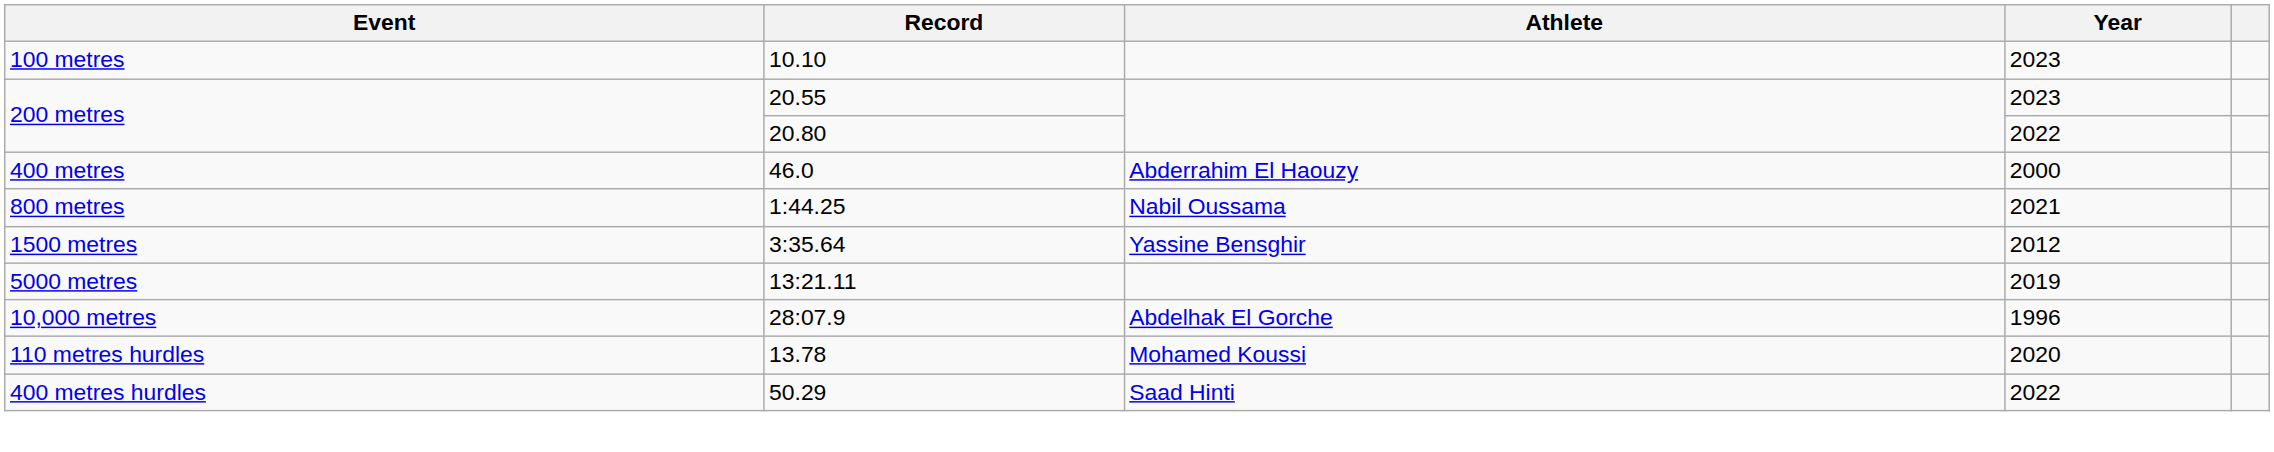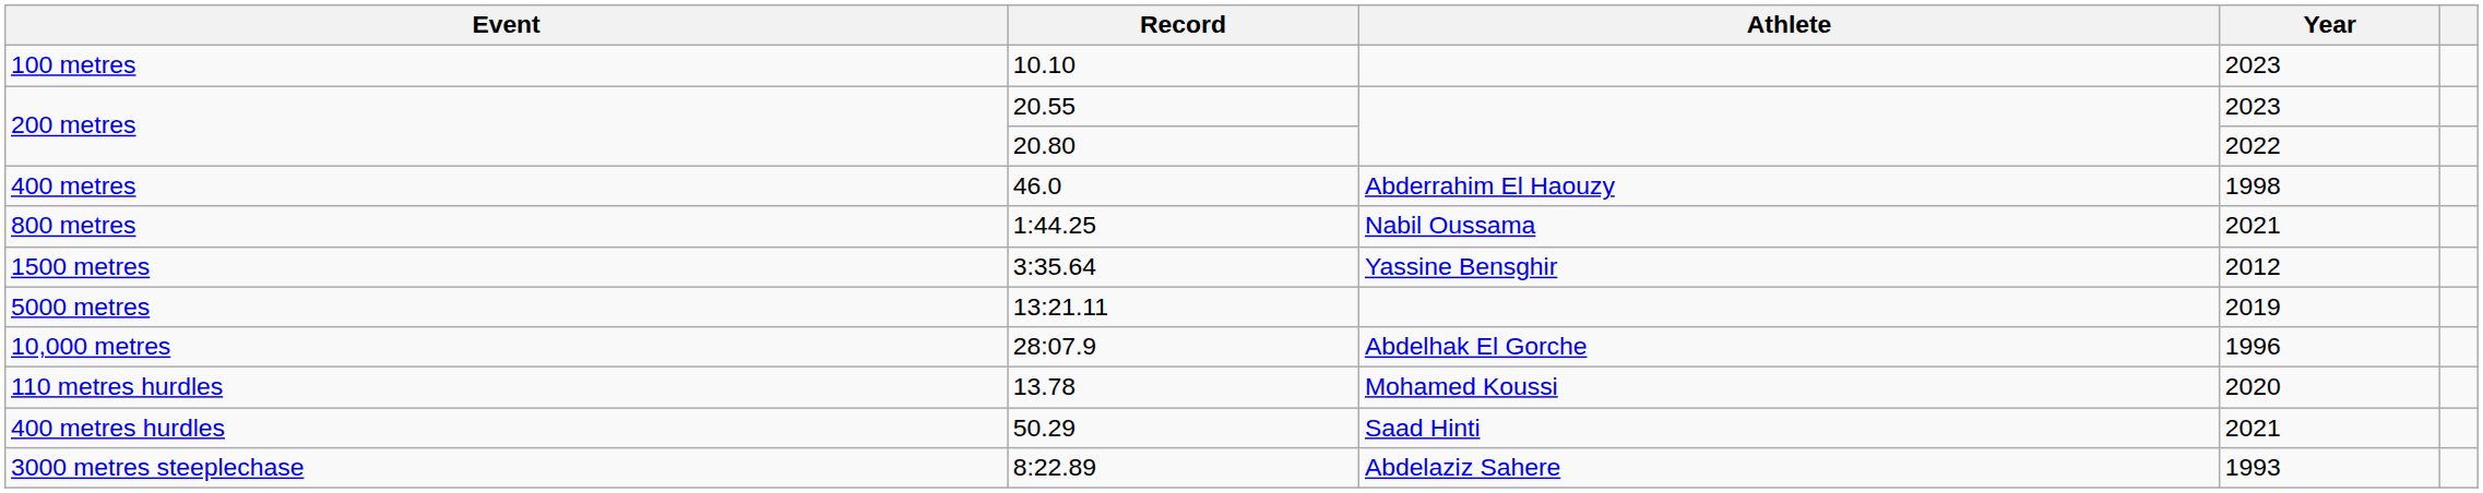400 metres | Year: 2000 -> 1998
400 metres hurdles | Year: 2022 -> 2021
+ row: 3000 metres steeplechase | 8:22.89 | Abdelaziz Sahere | 1993
